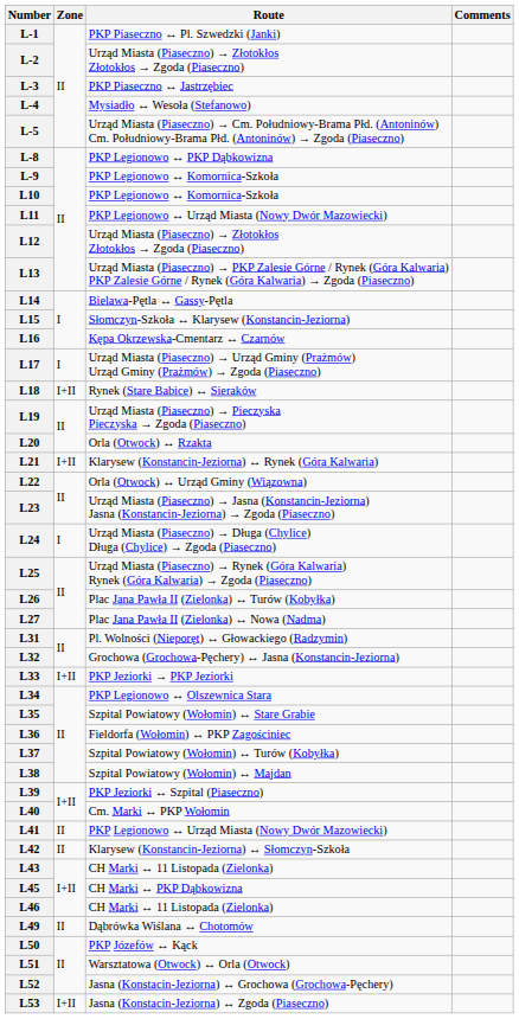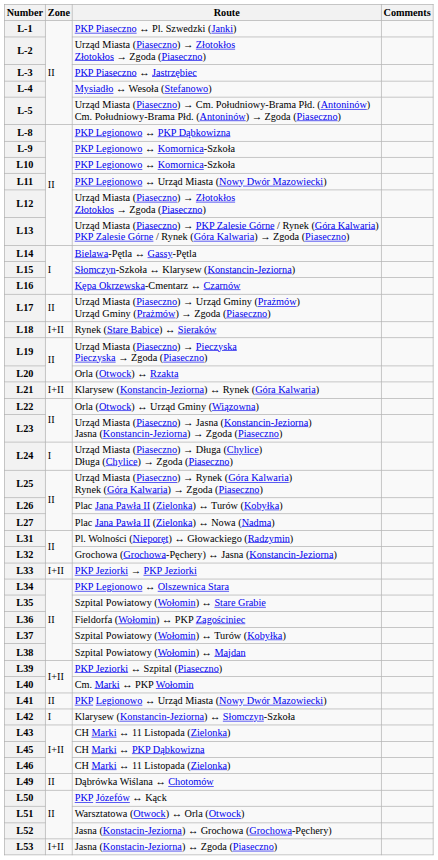L17 | Zone: I -> II
L42 | Zone: II -> I
